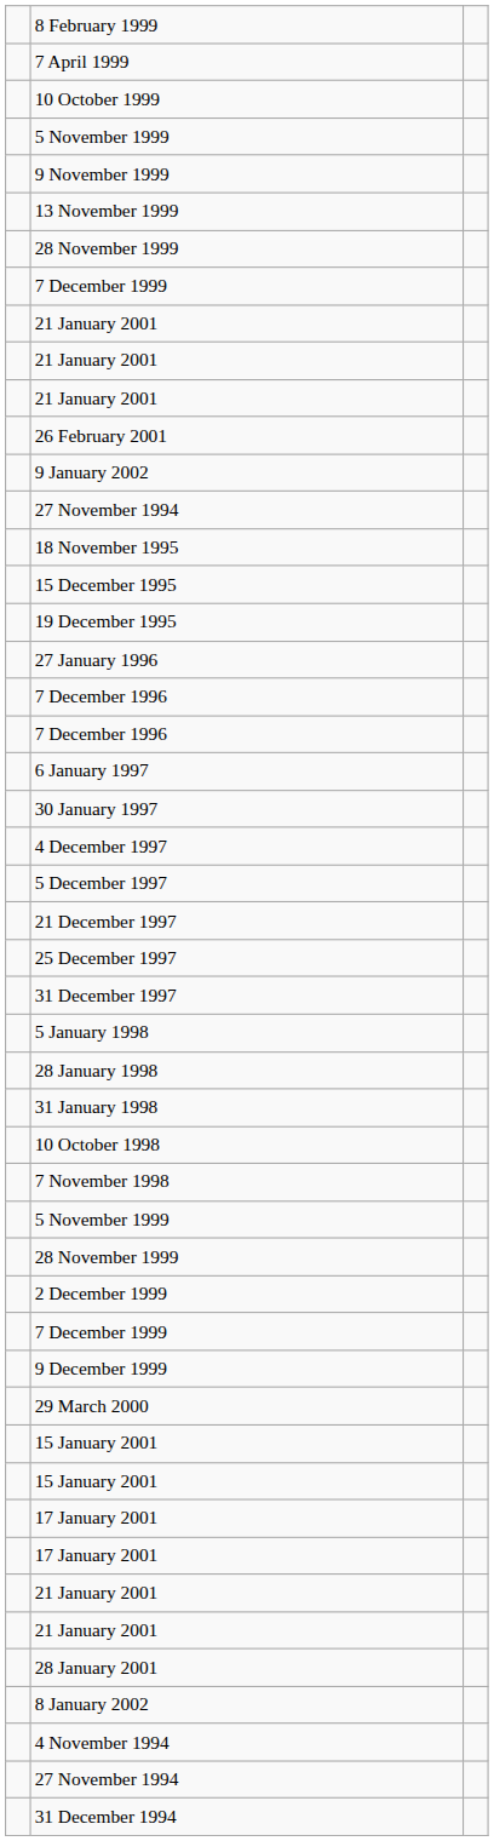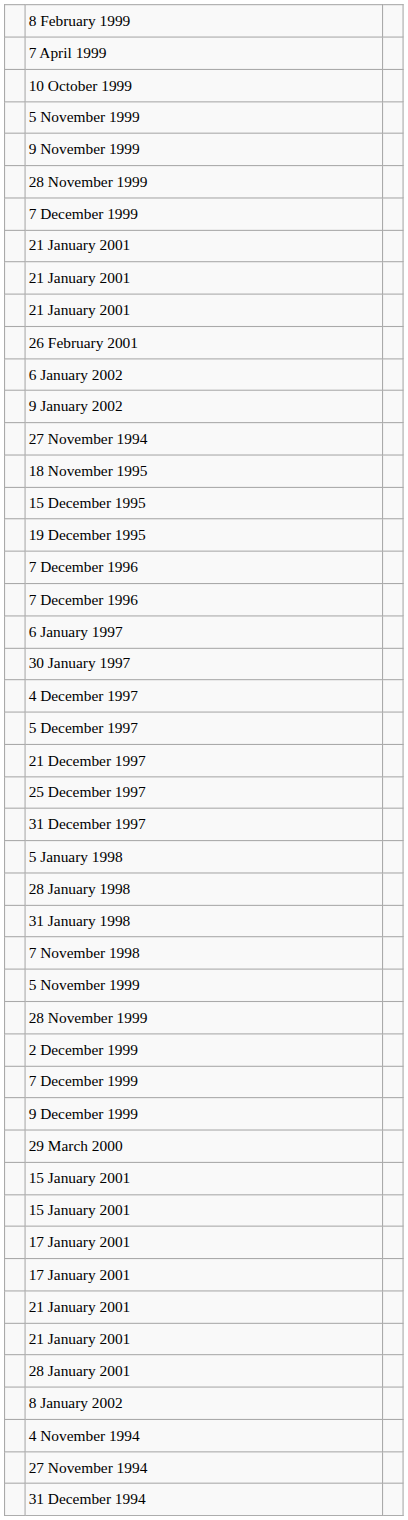- row: 13 November 1999
+ row: 6 January 2002
- row: 27 January 1996
- row: 10 October 1998
